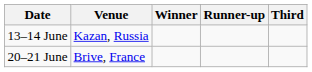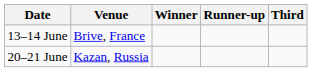13–14 June | Venue: Kazan, Russia -> Brive, France
20–21 June | Venue: Brive, France -> Kazan, Russia
